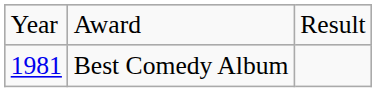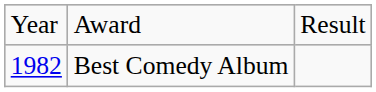Best Comedy Album | column 1: 1981 -> 1982
